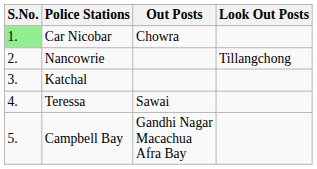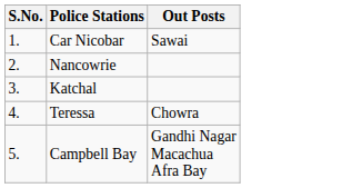- column: Look Out Posts | Tillangchong
Car Nicobar | S.No.: lightgreen background -> no background
Car Nicobar | Out Posts: Chowra -> Sawai
Teressa | Out Posts: Sawai -> Chowra
